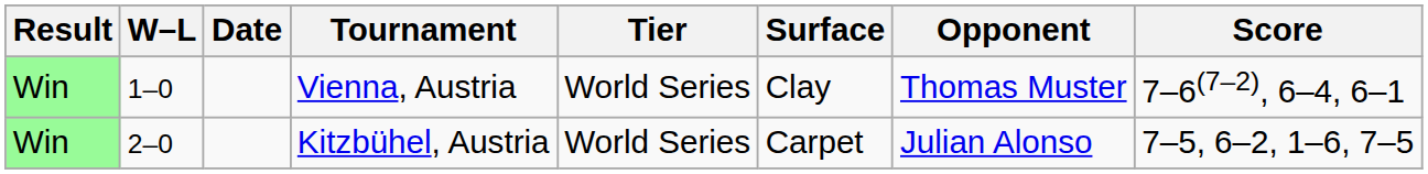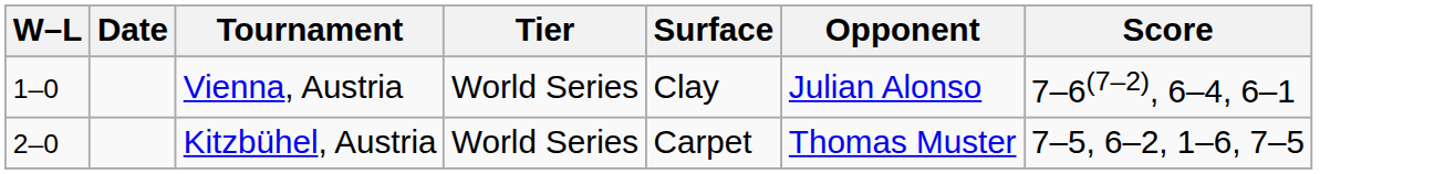- column: Result | Win | Win
Vienna, Austria | Opponent: Thomas Muster -> Julian Alonso
Kitzbühel, Austria | Opponent: Julian Alonso -> Thomas Muster
